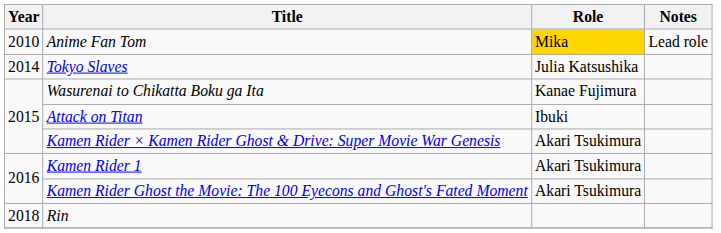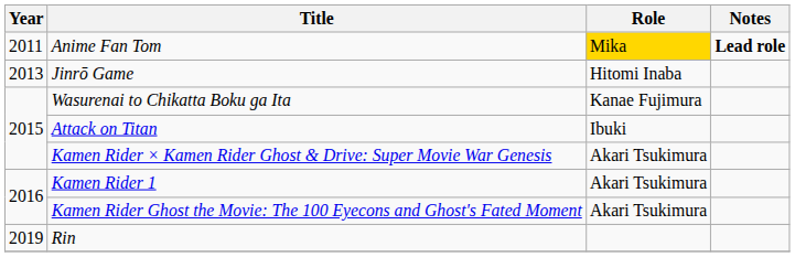Anime Fan Tom | Year: 2010 -> 2011
Anime Fan Tom | Notes: normal -> bold
+ row: 2013 | Jinrō Game | Hitomi Inaba
- row: 2014 | Tokyo Slaves | Julia Katsushika
Rin | Year: 2018 -> 2019
